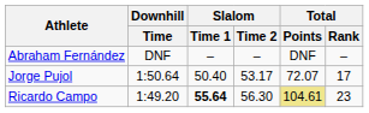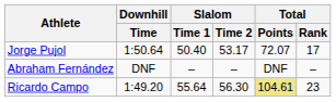rows swapped: Abraham Fernández <-> Jorge Pujol
Ricardo Campo | Slalom / Time 1: bold -> normal
